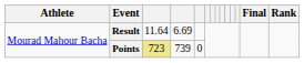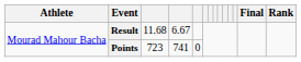Result | column 3: 11.64 -> 11.68
Result | column 4: 6.69 -> 6.67
Points | column 3: khaki background -> no background
Points | column 4: 739 -> 741
